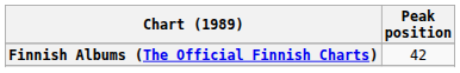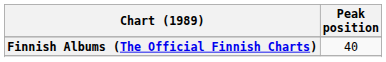Finnish Albums (The Official Finnish Charts) | Peak position: 42 -> 40
